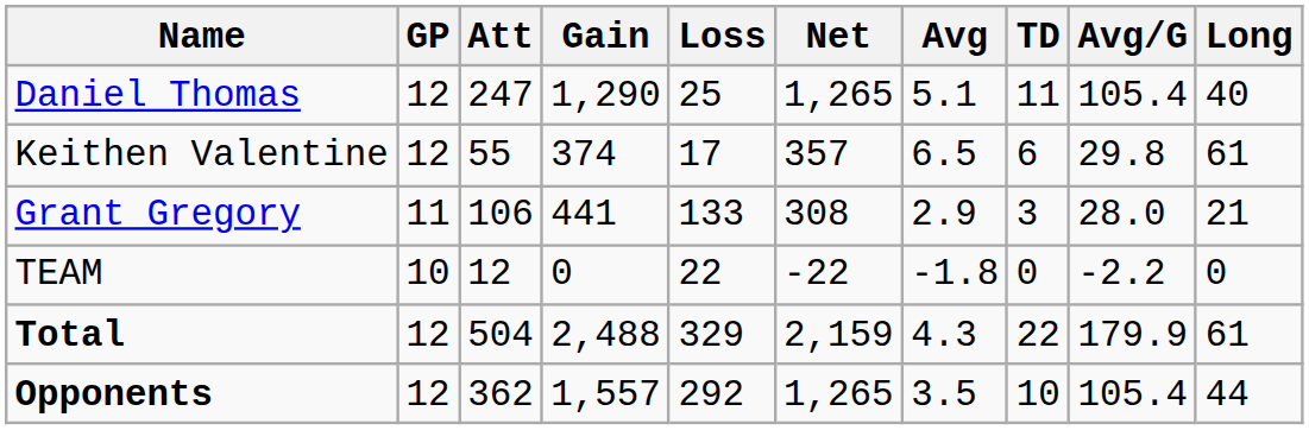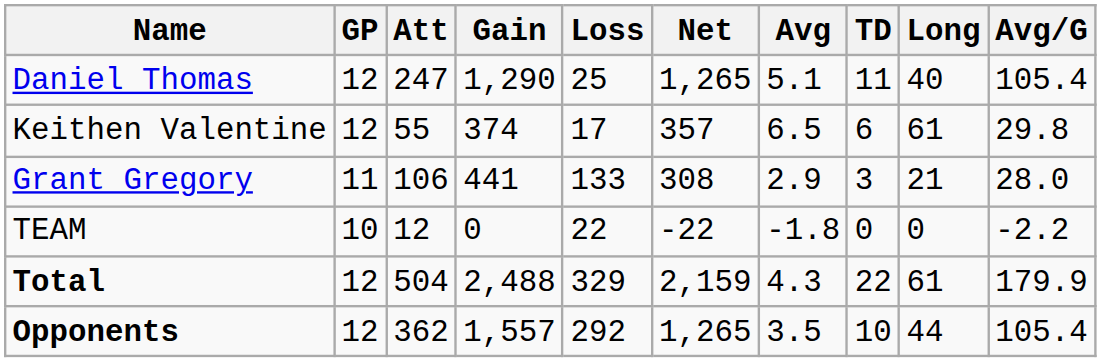columns swapped: Long <-> Avg/G
